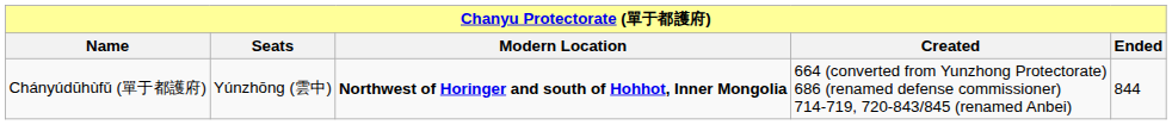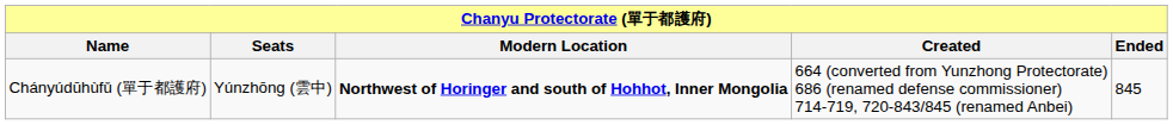Chányúdūhùfǔ (單于都護府) | Ended: 844 -> 845
